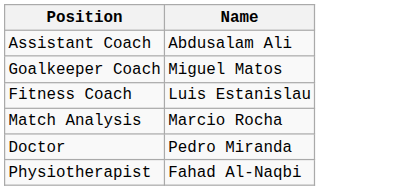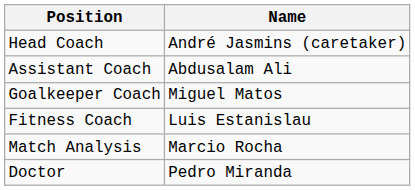+ row: Head Coach | André Jasmins (caretaker)
- row: Physiotherapist | Fahad Al-Naqbi
